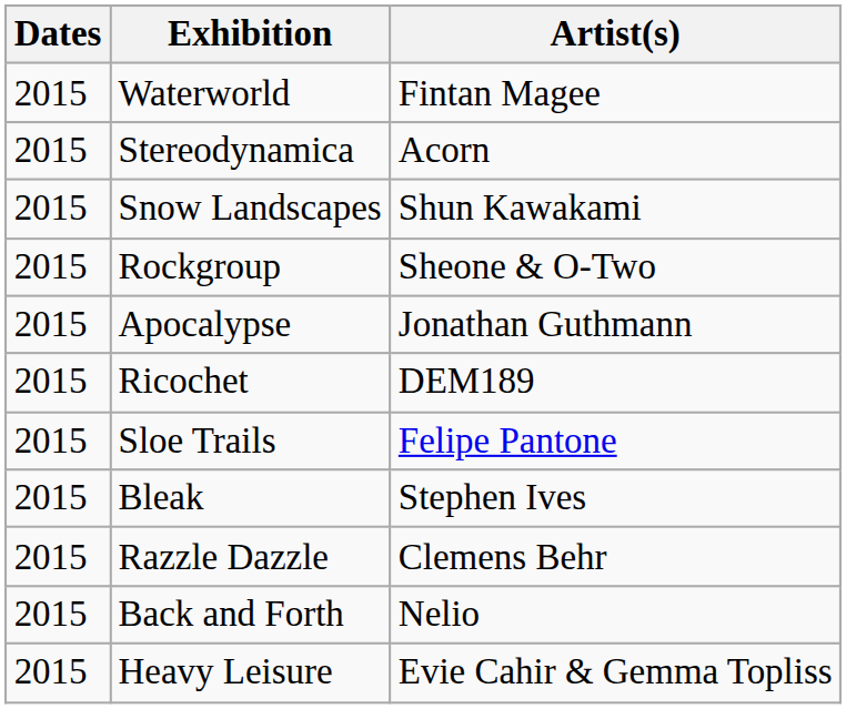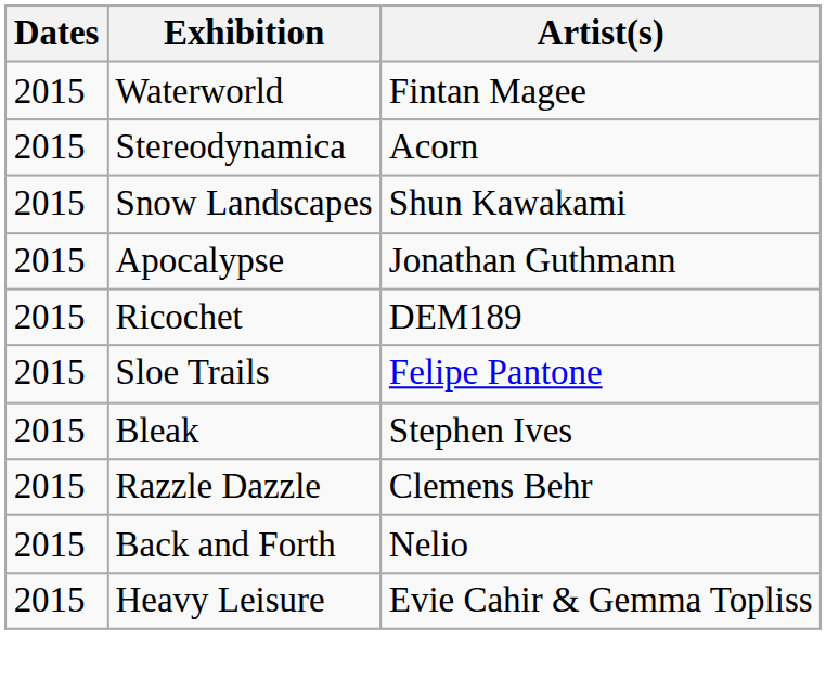- row: 2015 | Rockgroup | Sheone & O-Two
